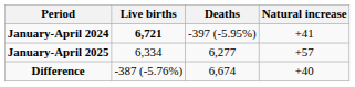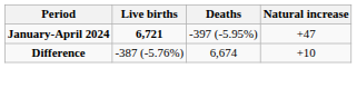January-April 2024 | Natural increase: +41 -> +47
- row: January-April 2025 | 6,334 | 6,277 | +57
Difference | Natural increase: +40 -> +10
